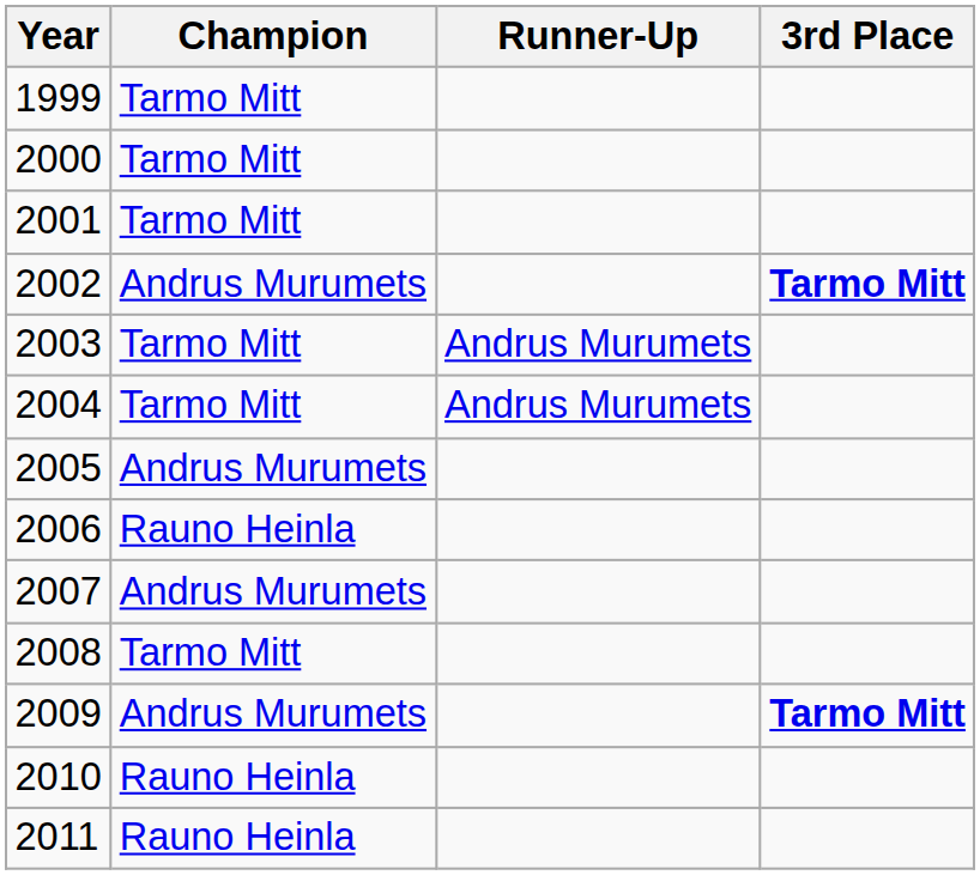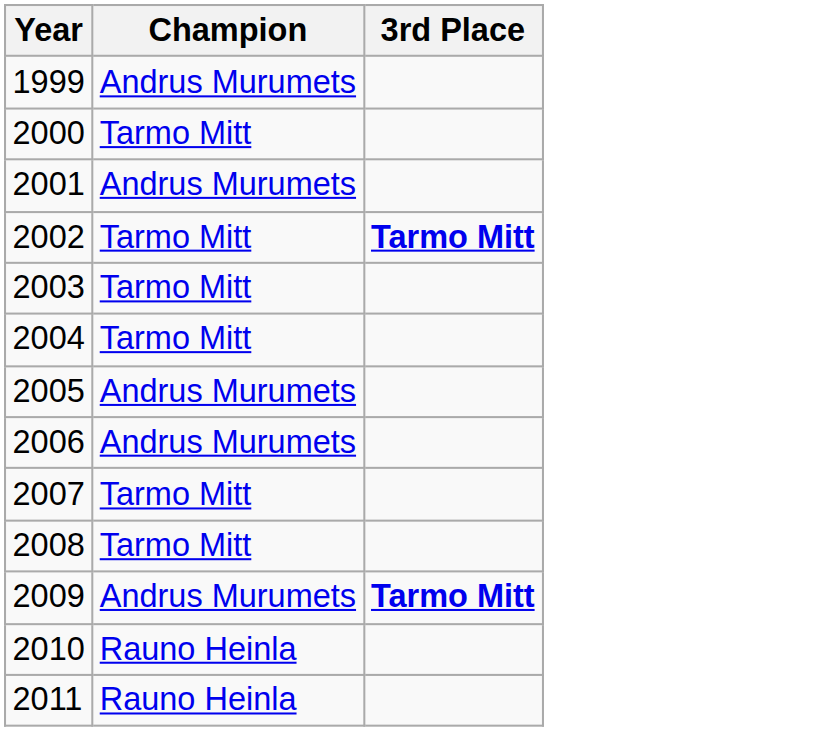- column: Runner-Up | Andrus Murumets | Andrus Murumets
1999 | Champion: Tarmo Mitt -> Andrus Murumets
2001 | Champion: Tarmo Mitt -> Andrus Murumets
2002 | Champion: Andrus Murumets -> Tarmo Mitt
2006 | Champion: Rauno Heinla -> Andrus Murumets
2007 | Champion: Andrus Murumets -> Tarmo Mitt
